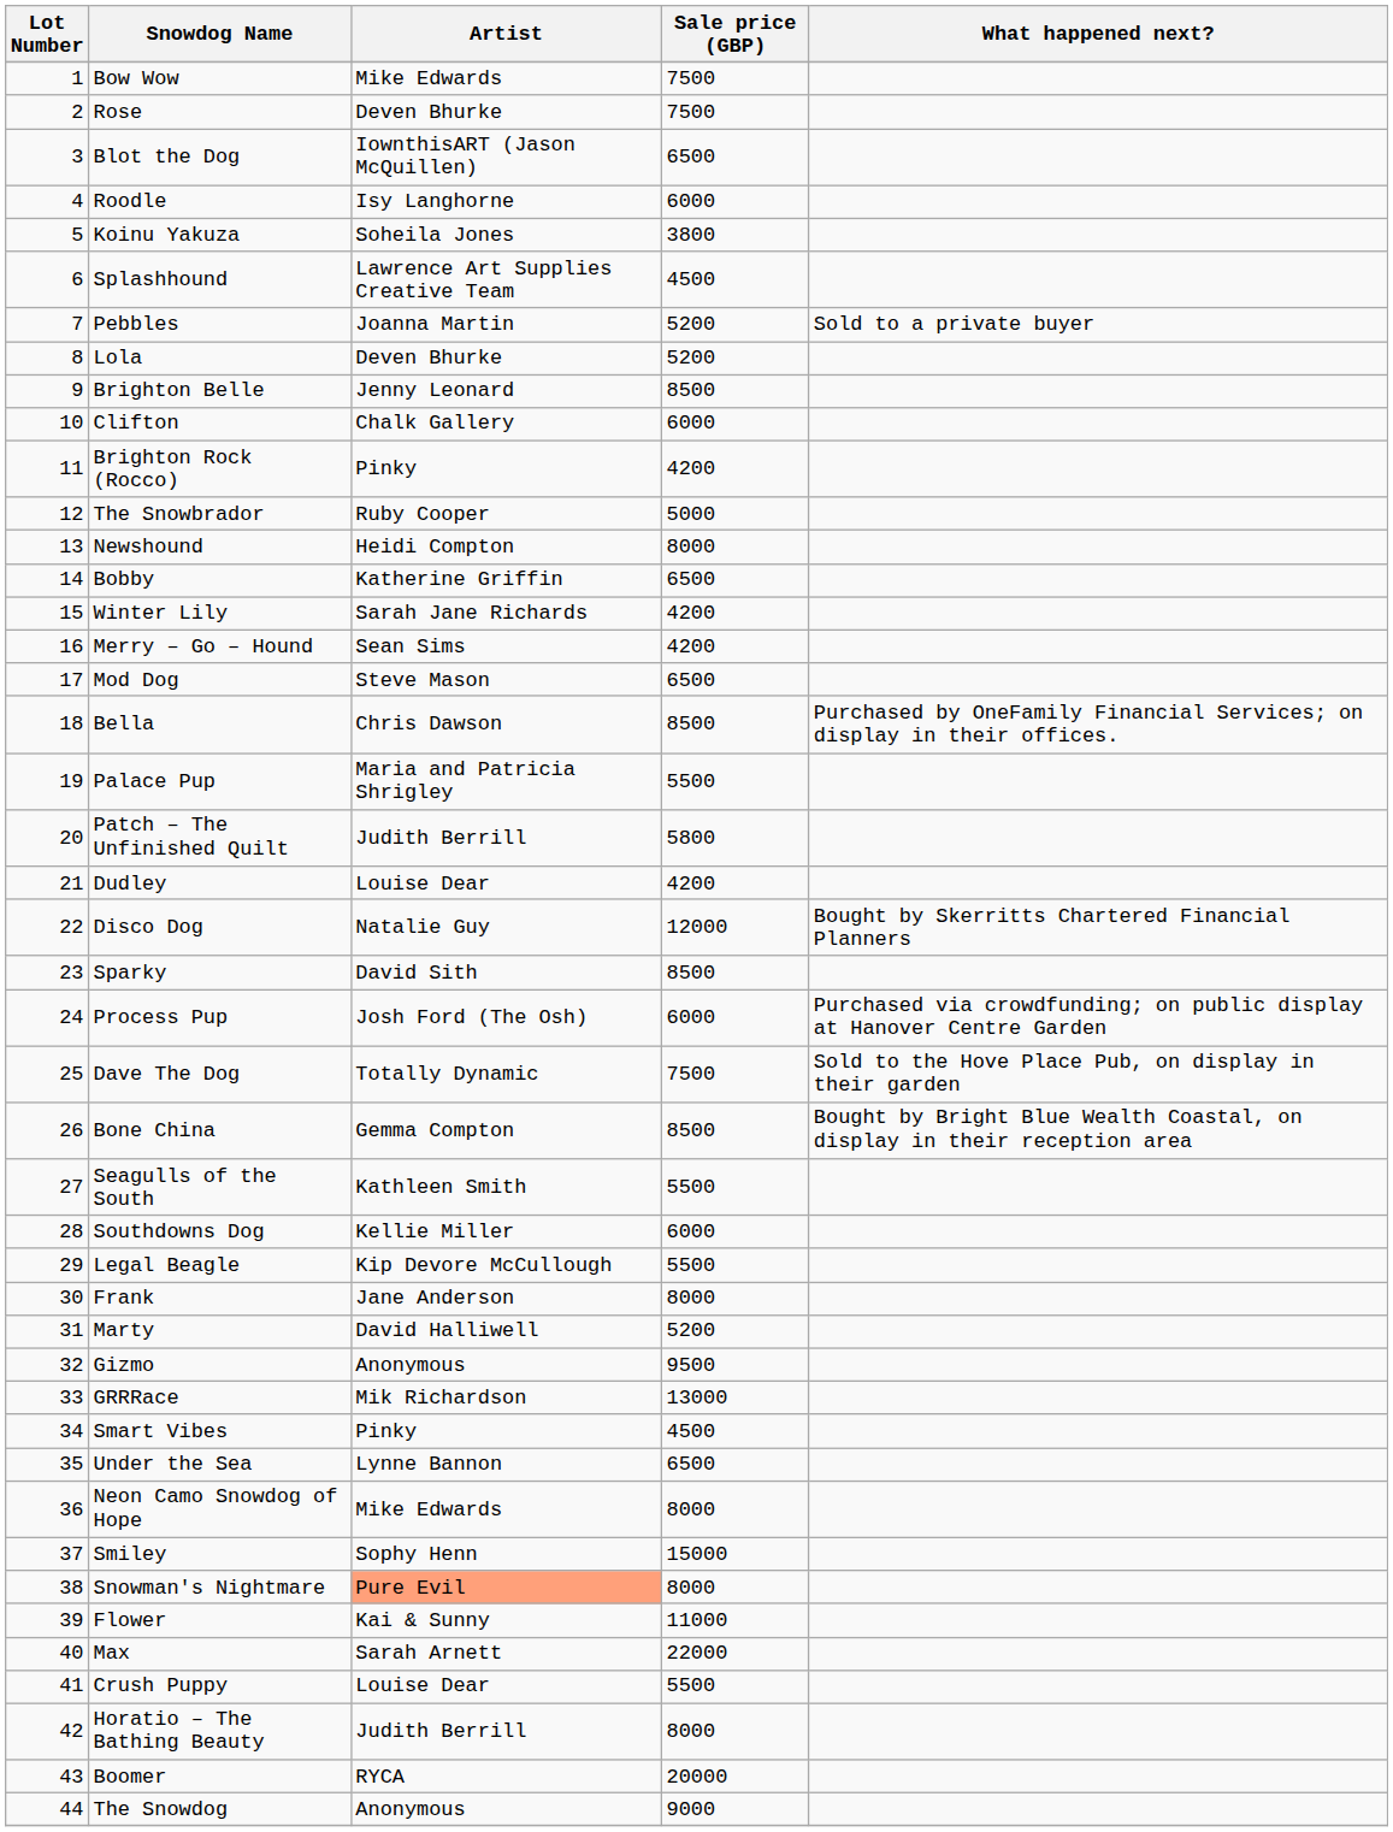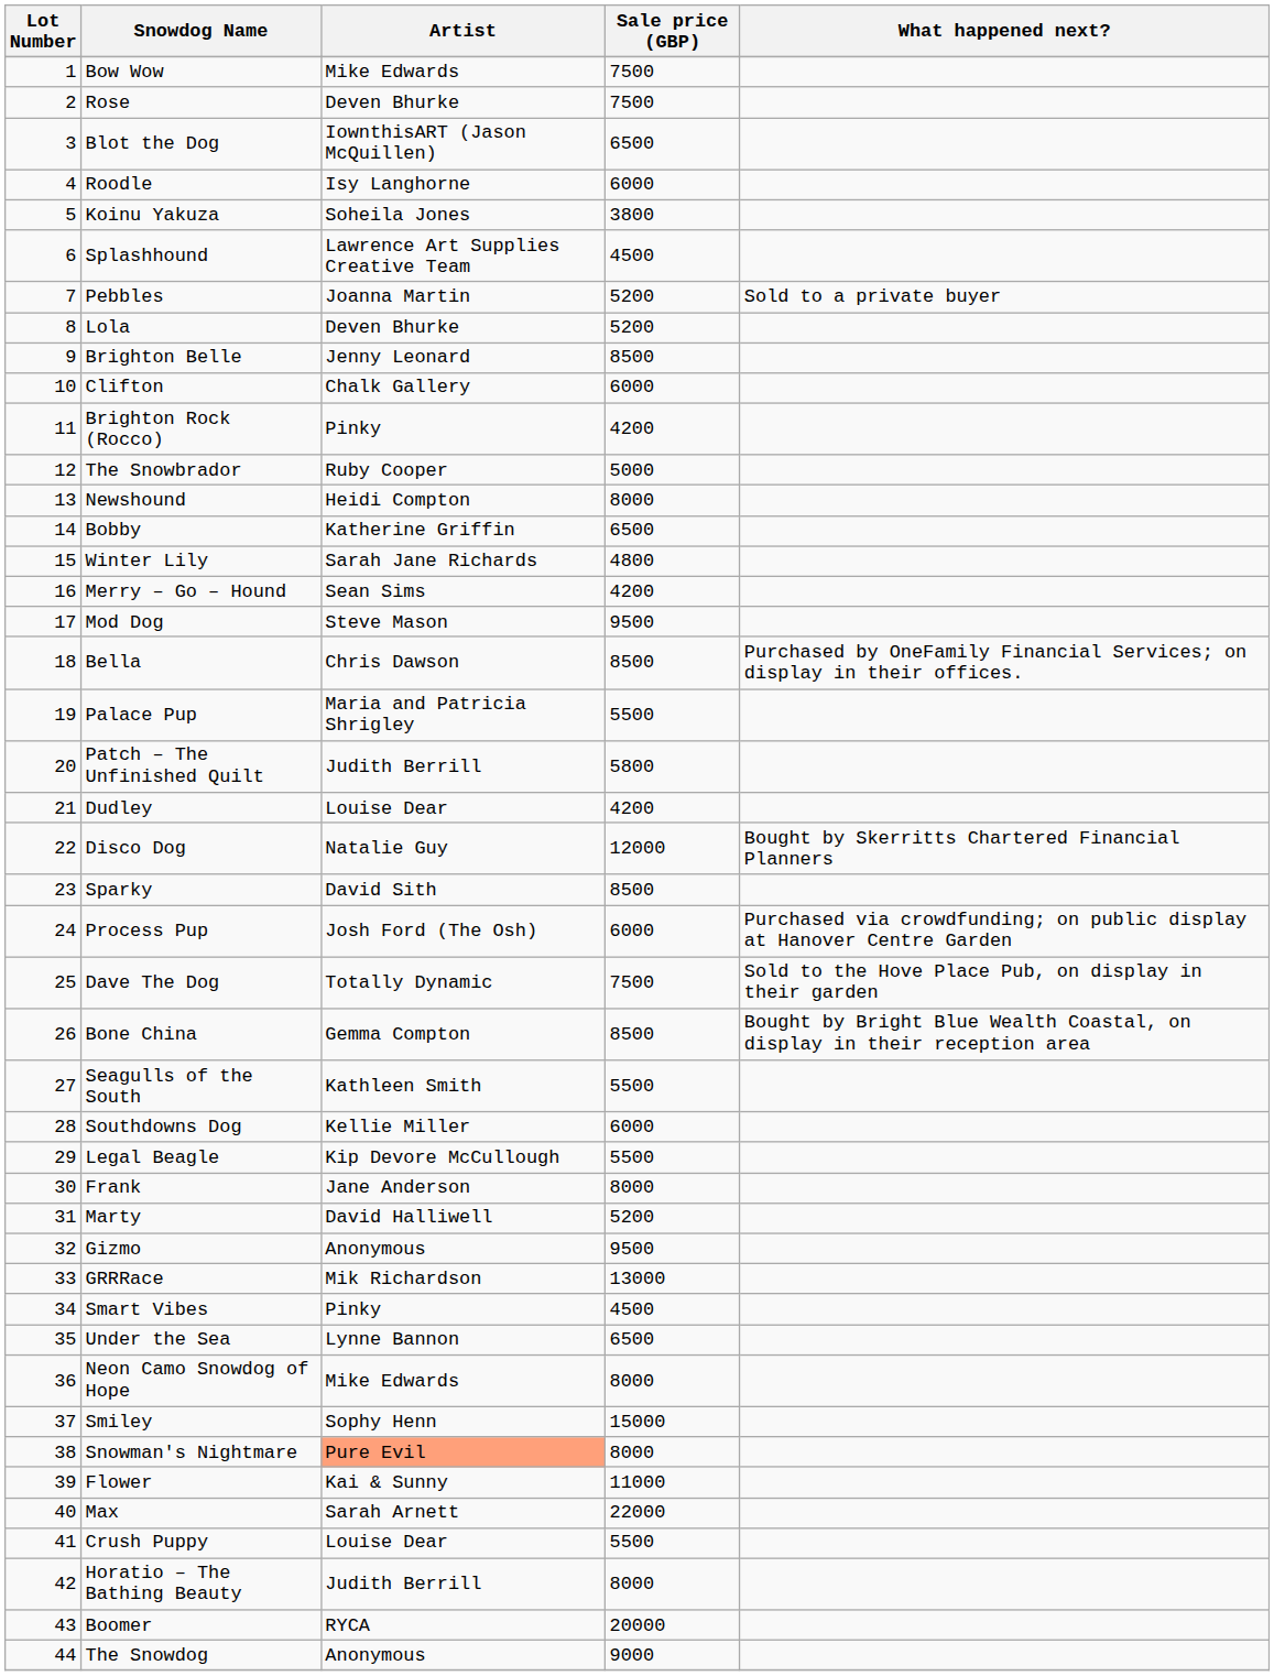Winter Lily | Sale price (GBP): 4200 -> 4800
Mod Dog | Sale price (GBP): 6500 -> 9500
